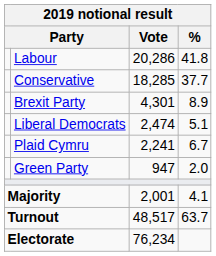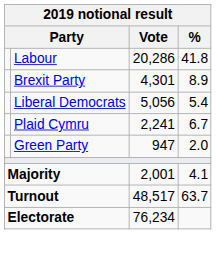- row: Conservative | 18,285 | 37.7
Liberal Democrats | Vote: 2,474 -> 5,056
Liberal Democrats | %: 5.1 -> 5.4
